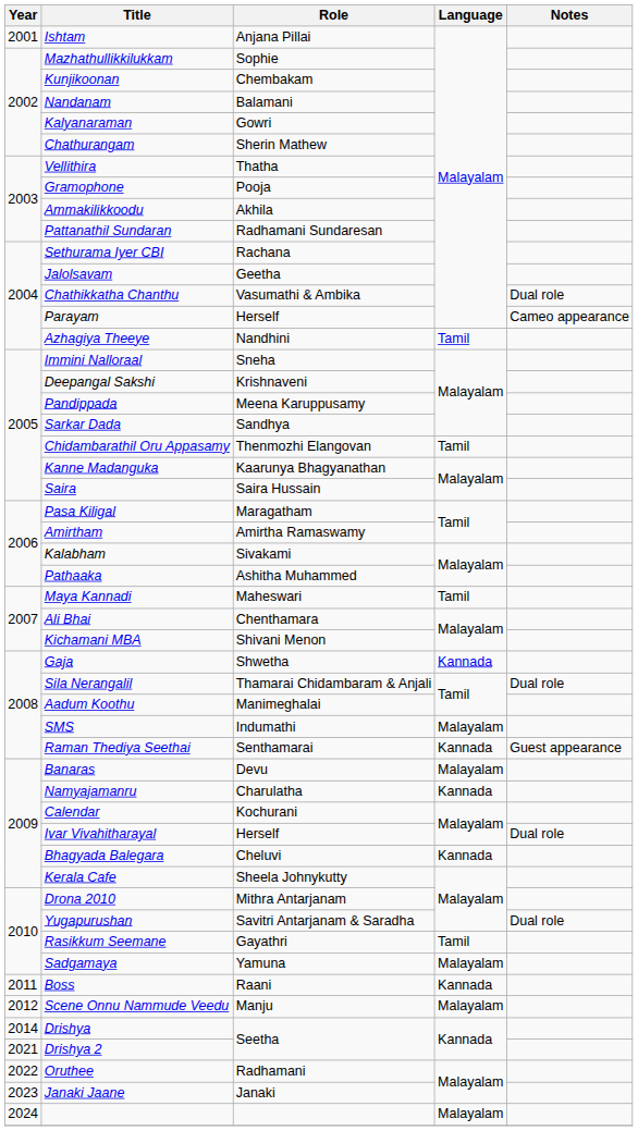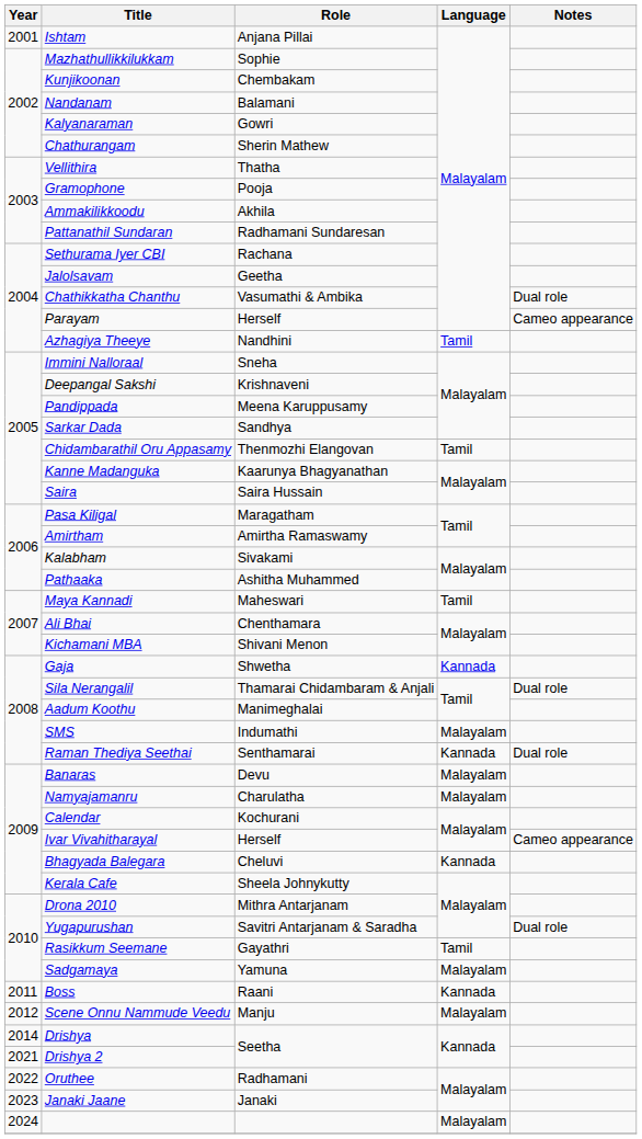Raman Thediya Seethai | Notes: Guest appearance -> Dual role
Namyajamanru | Language: Kannada -> Malayalam
Ivar Vivahitharayal | Notes: Dual role -> Cameo appearance
